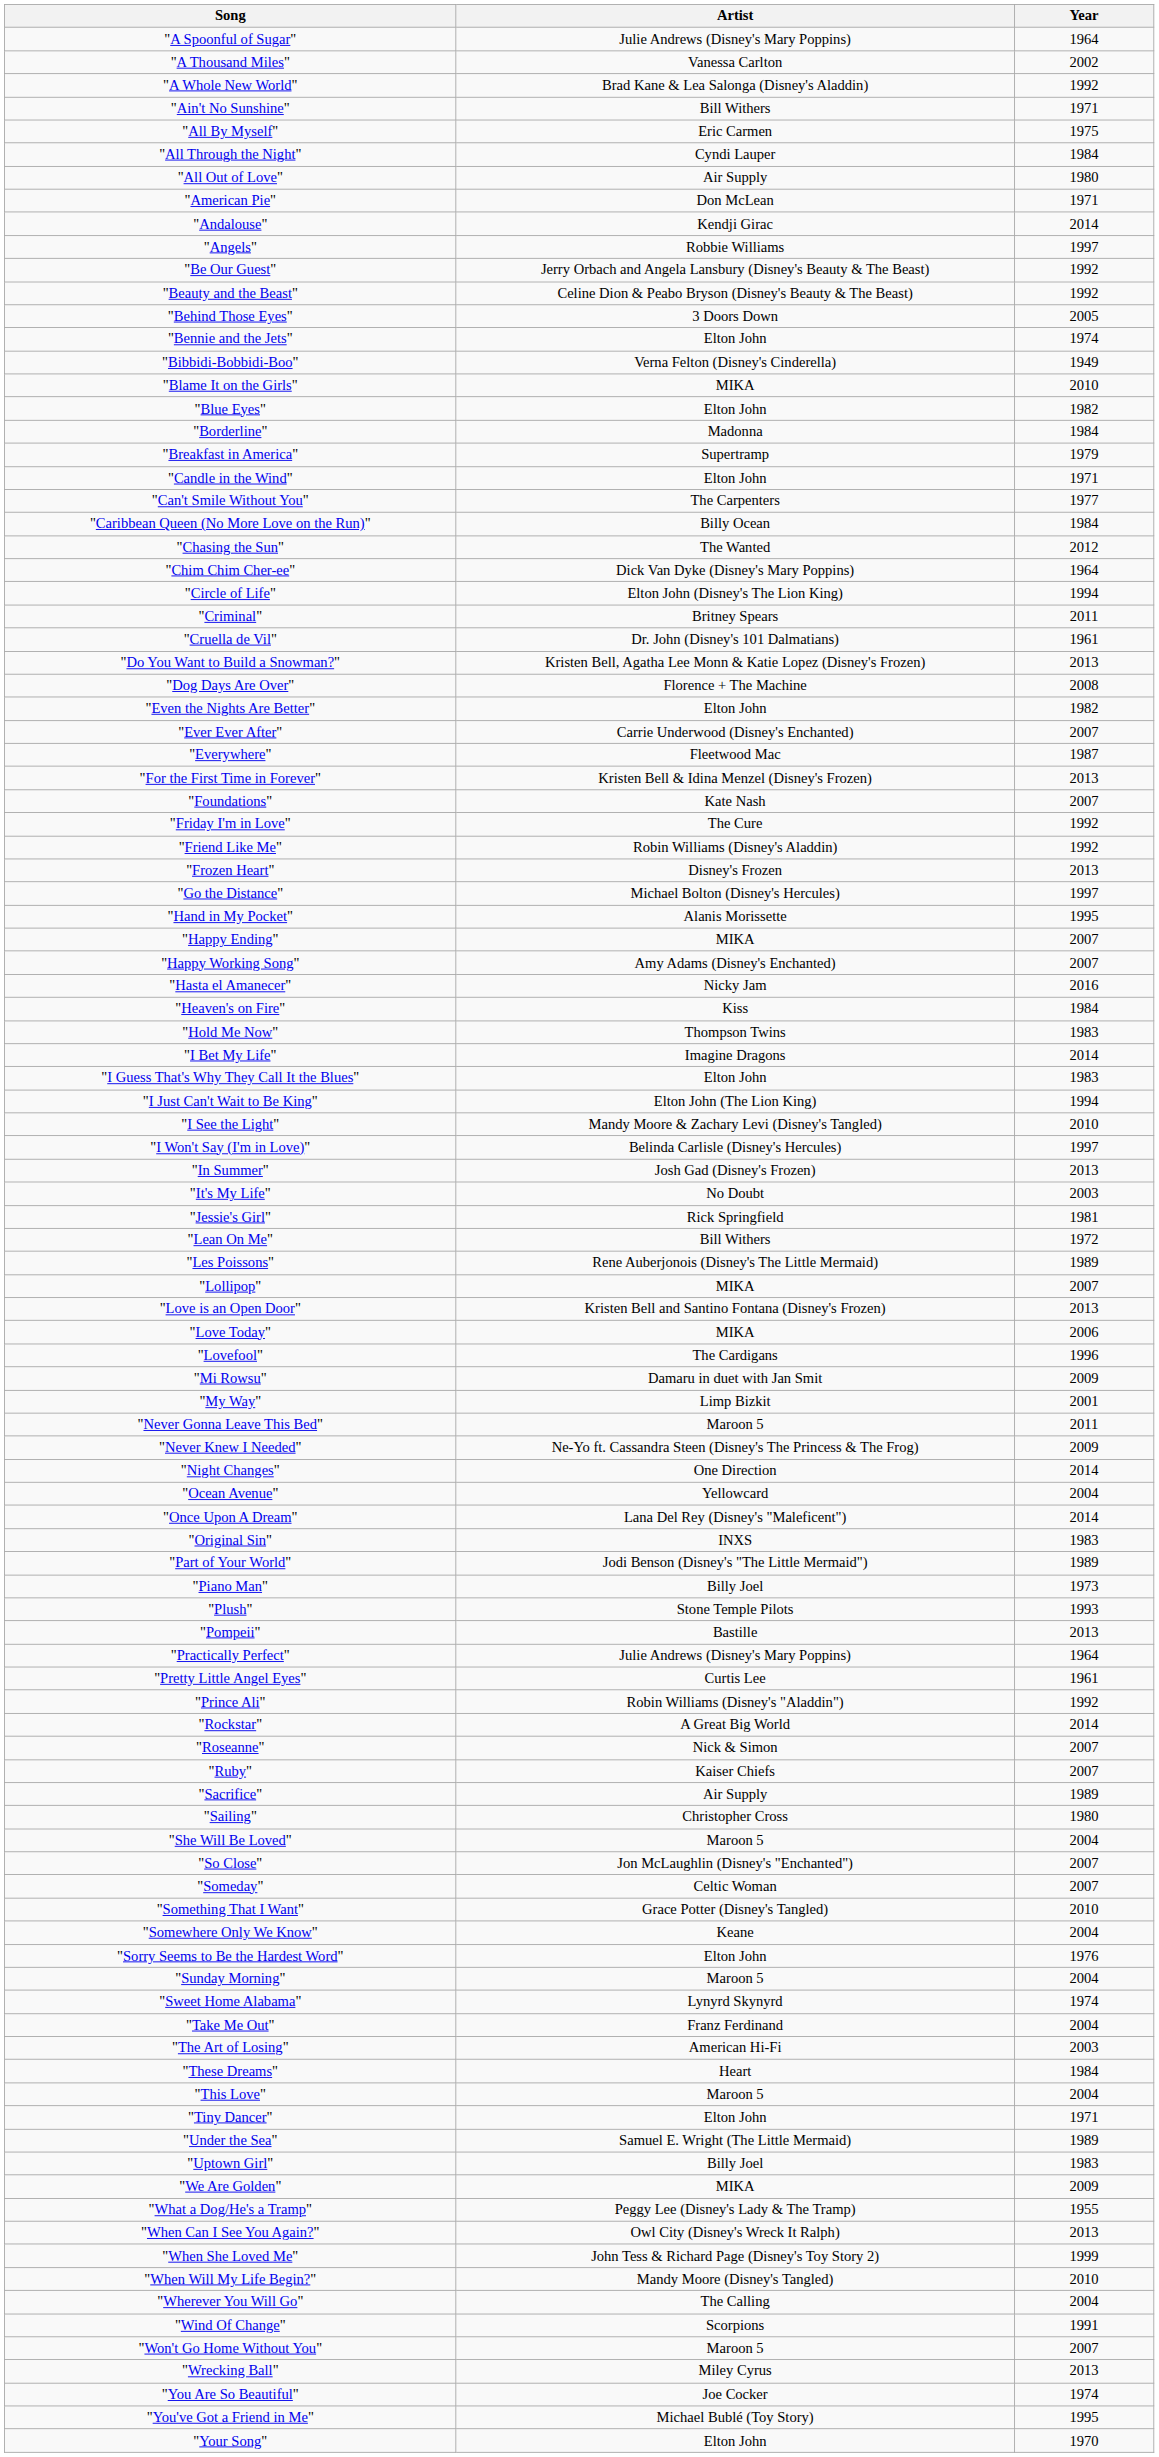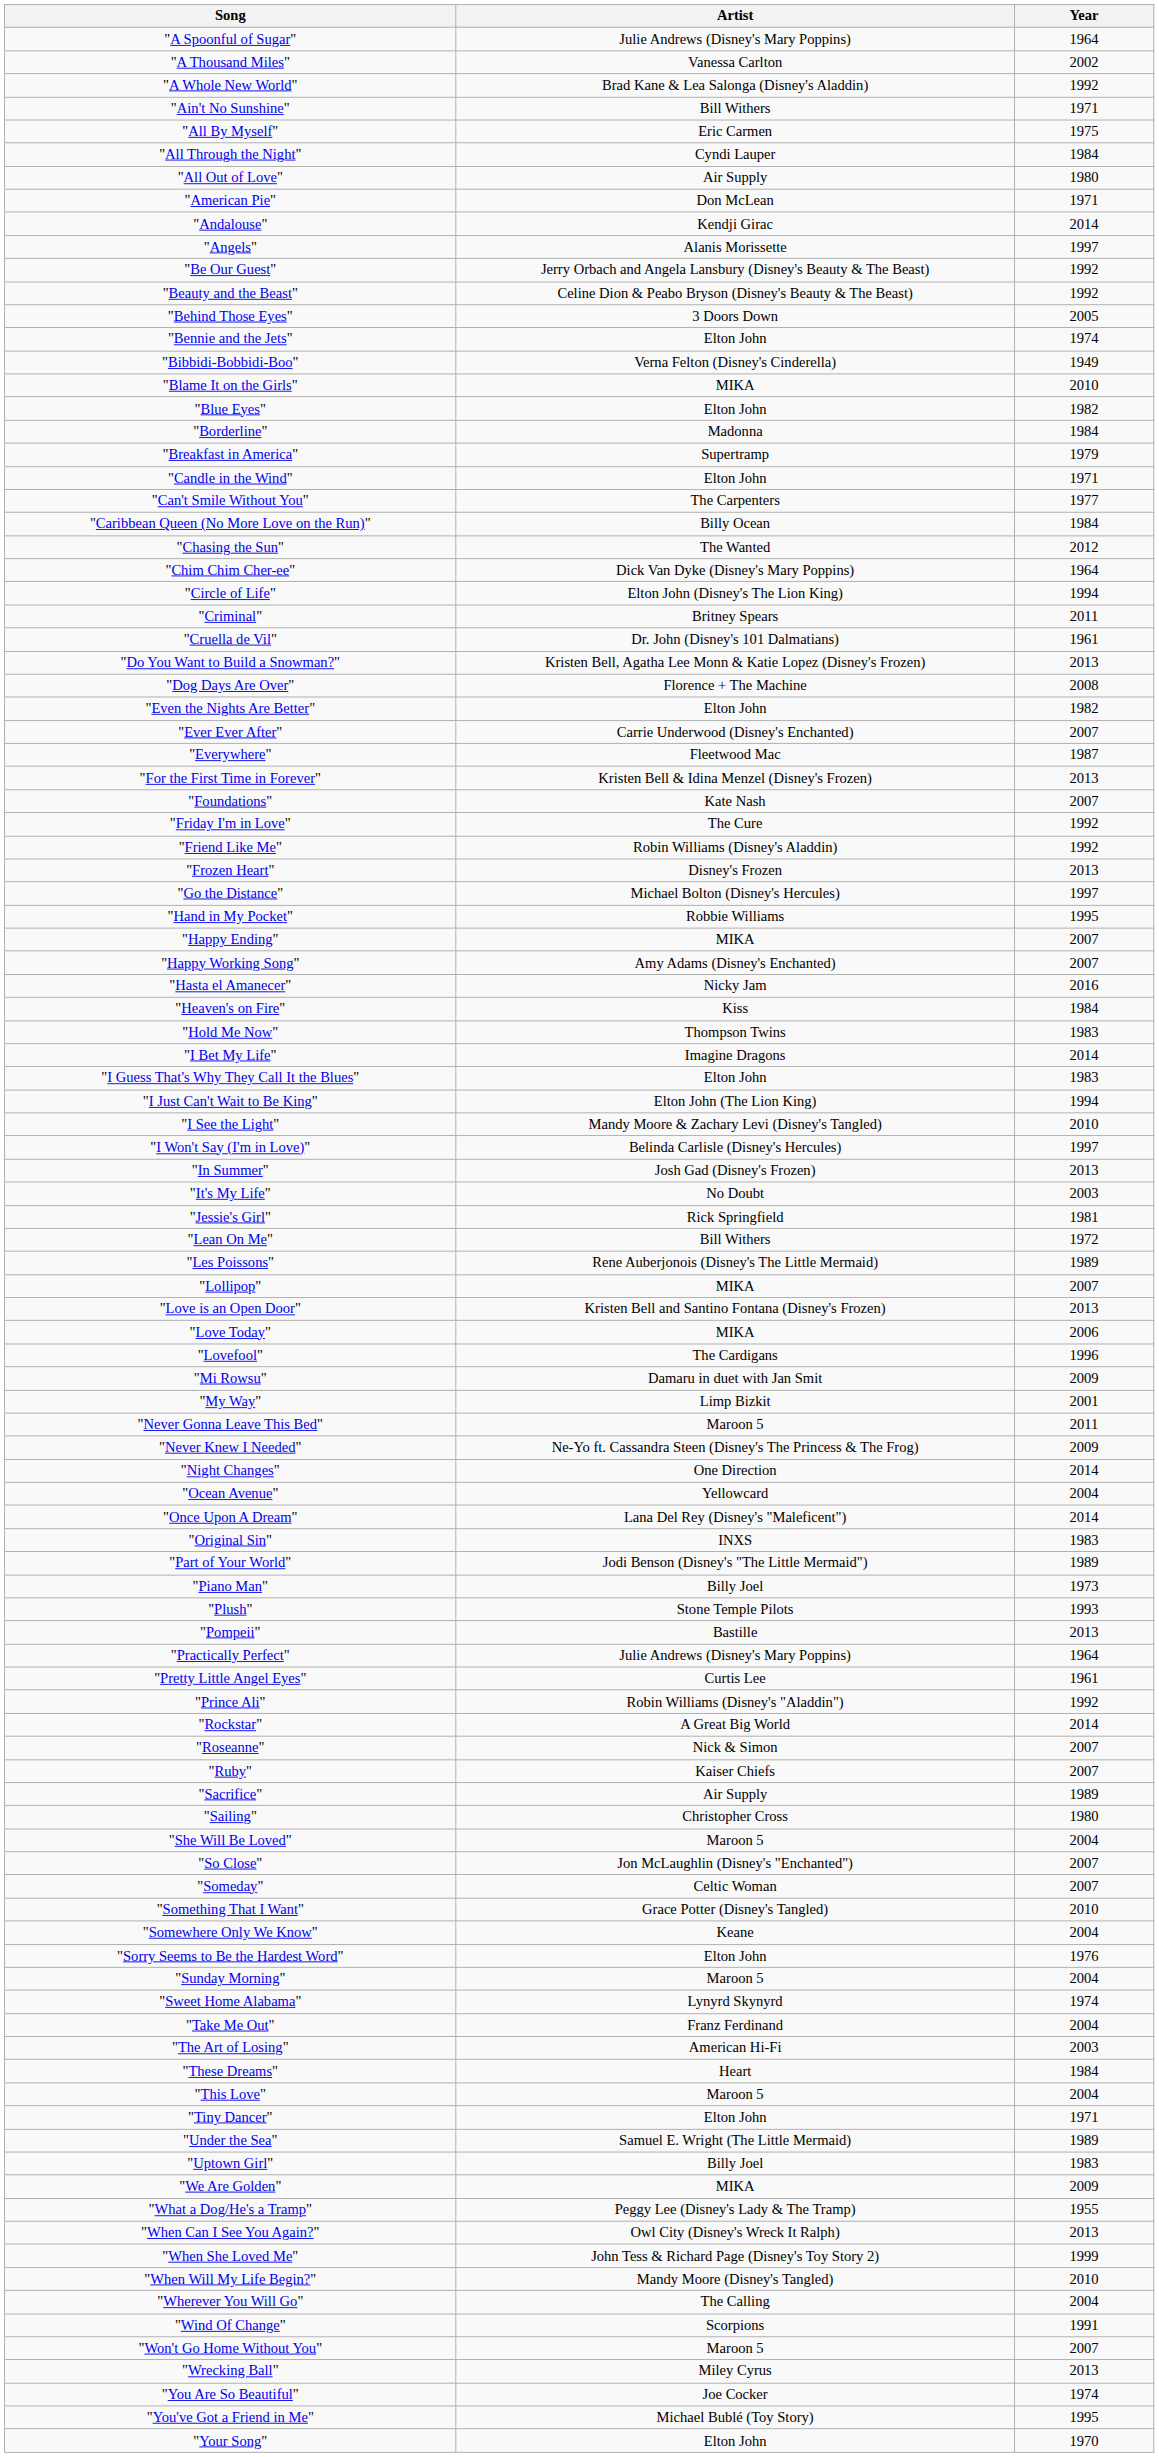"Angels" | Artist: Robbie Williams -> Alanis Morissette
"Hand in My Pocket" | Artist: Alanis Morissette -> Robbie Williams
